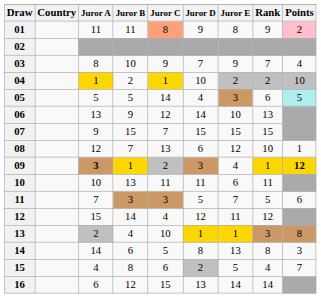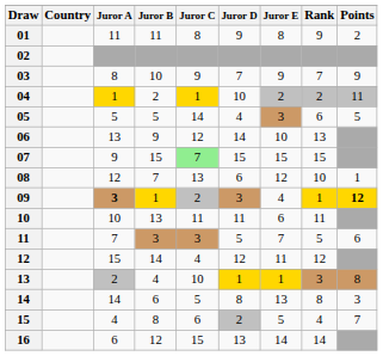01 | Juror C: lightsalmon background -> no background
01 | Points: pink background -> no background
03 | Points: 4 -> 9
04 | Points: 10 -> 11
05 | Points: paleturquoise background -> no background
07 | Juror C: no background -> lightgreen background
